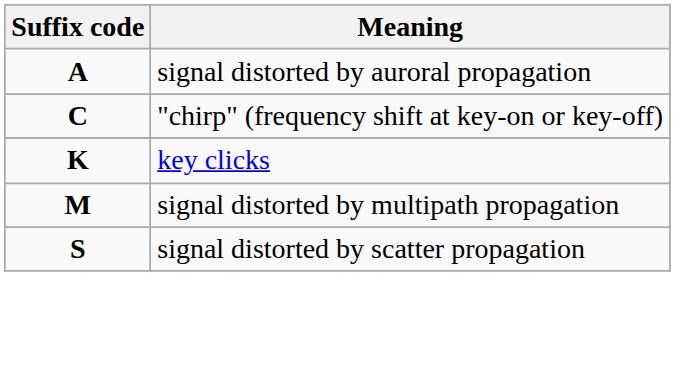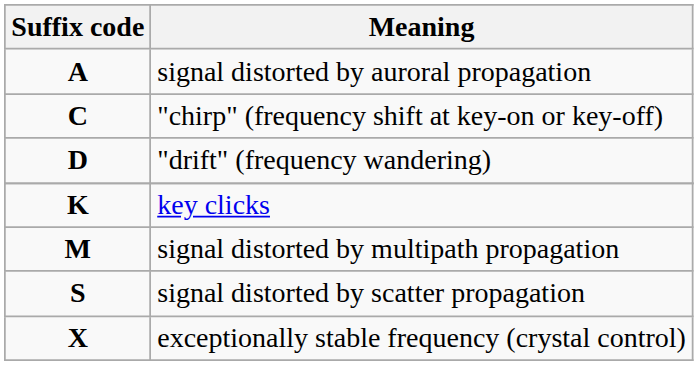+ row: D | "drift" (frequency wandering)
+ row: X | exceptionally stable frequency (crystal control)
